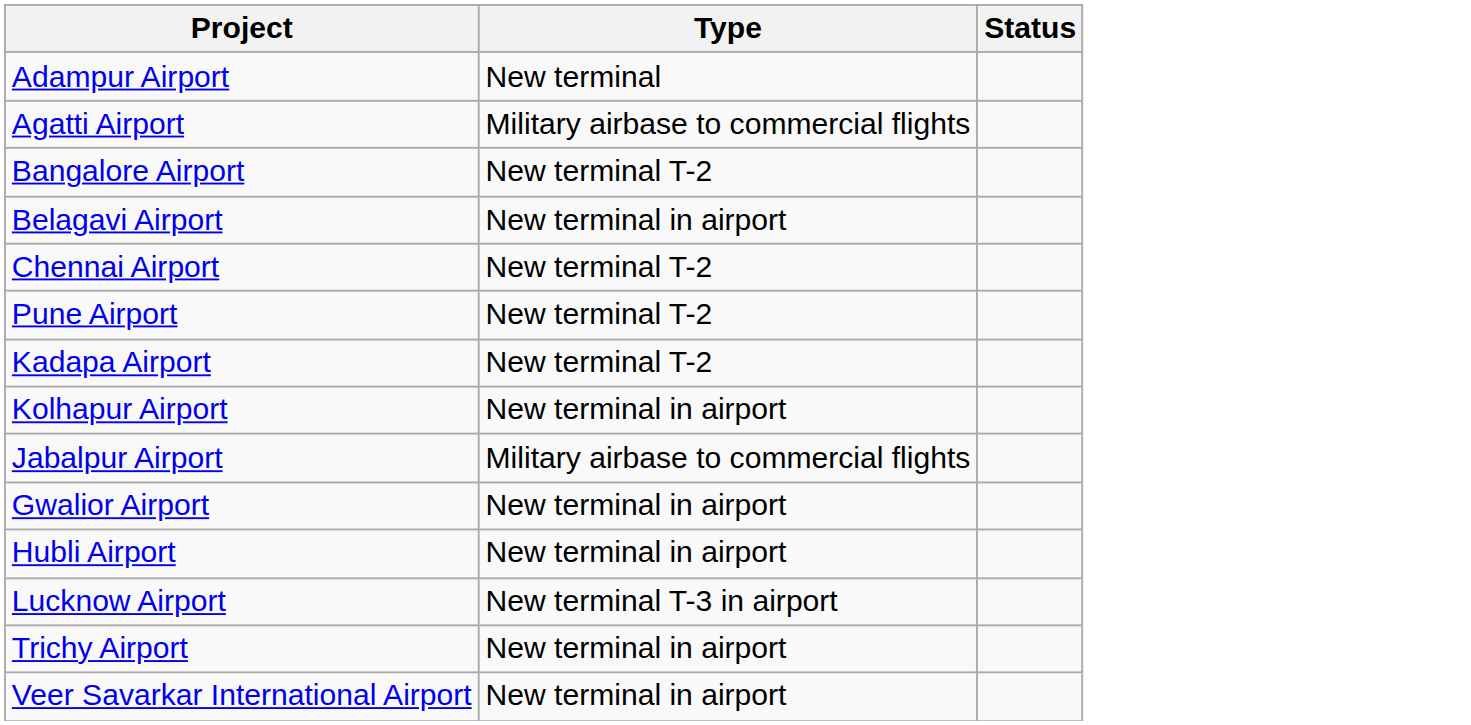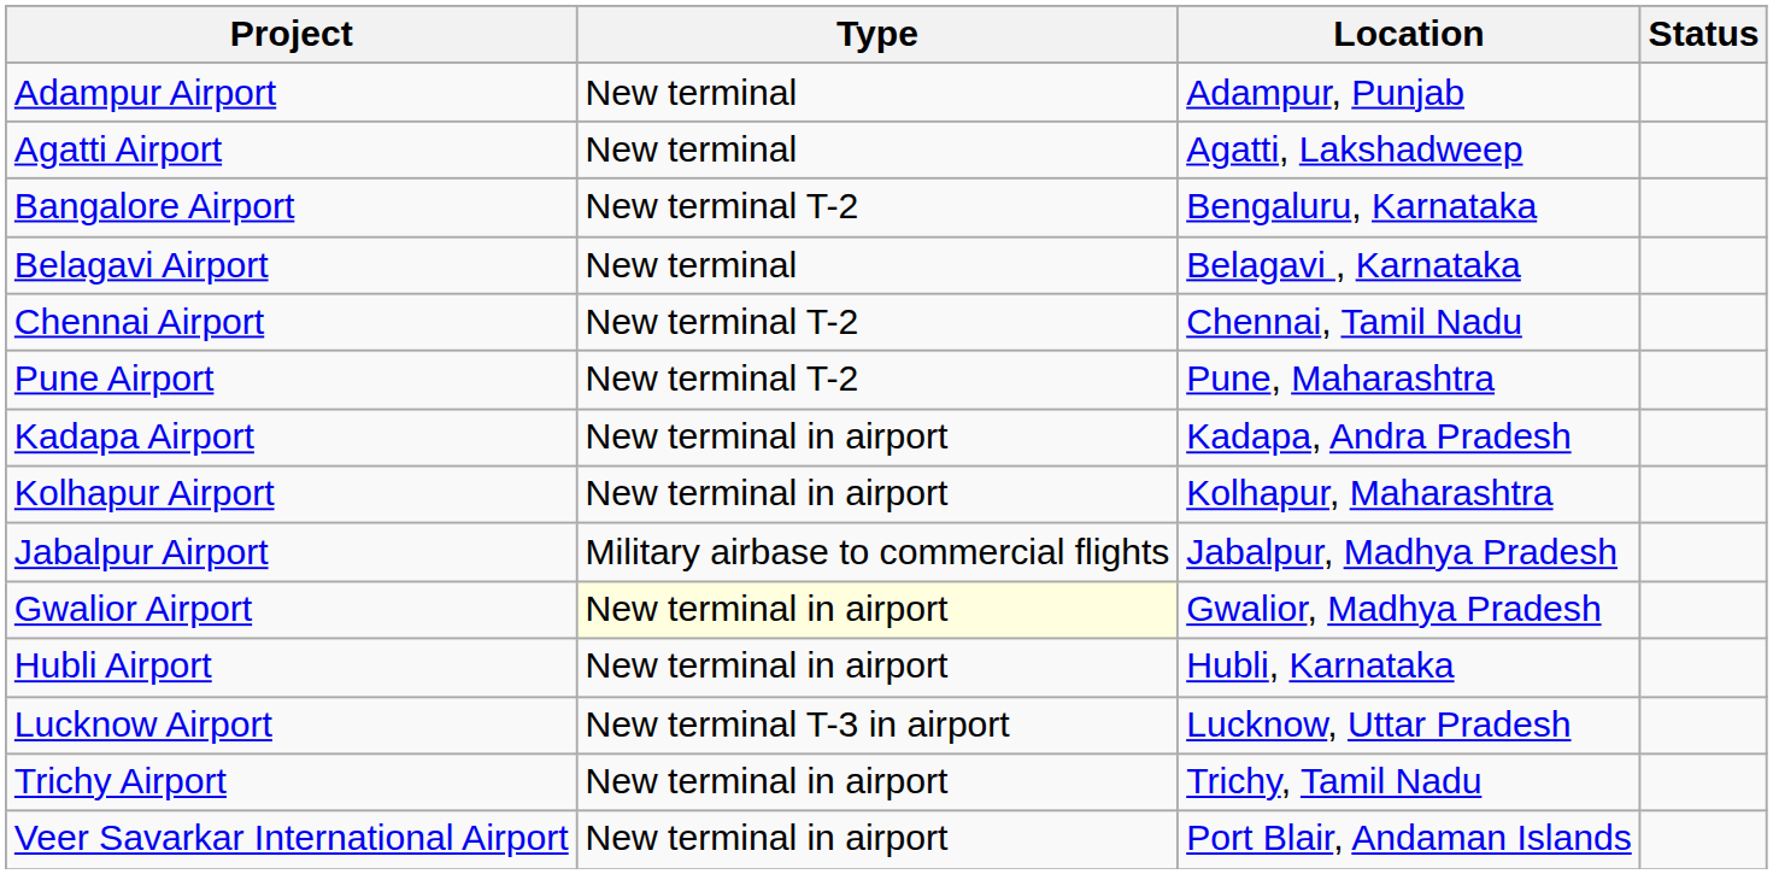+ column: Location | Adampur, Punjab | Agatti, Lakshadweep | Bengaluru, Karnataka | Belagavi , Karnataka | Chennai, Tamil Nadu | Pune, Maharashtra | Kadapa, Andra Pradesh | Kolhapur, Maharashtra | Jabalpur, Madhya Pradesh | Gwalior, Madhya Pradesh | Hubli, Karnataka | Lucknow, Uttar Pradesh | Trichy, Tamil Nadu | Port Blair, Andaman Islands
Agatti Airport | Type: Military airbase to commercial flights -> New terminal
Belagavi Airport | Type: New terminal in airport -> New terminal
Kadapa Airport | Type: New terminal T-2 -> New terminal in airport
Gwalior Airport | Type: no background -> lightyellow background
